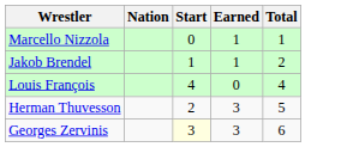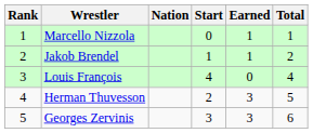+ column: Rank | 1 | 2 | 3 | 4 | 5
Georges Zervinis | Start: lightyellow background -> no background
